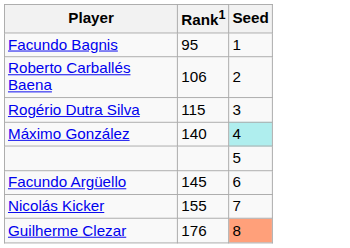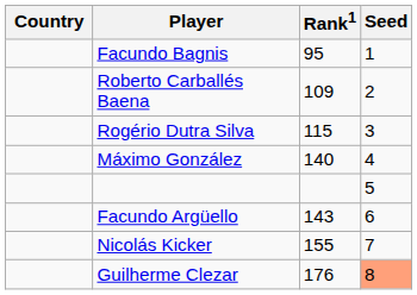+ column: Country
Roberto Carballés Baena | Rank1: 106 -> 109
Máximo González | Seed: paleturquoise background -> no background
Facundo Argüello | Rank1: 145 -> 143
